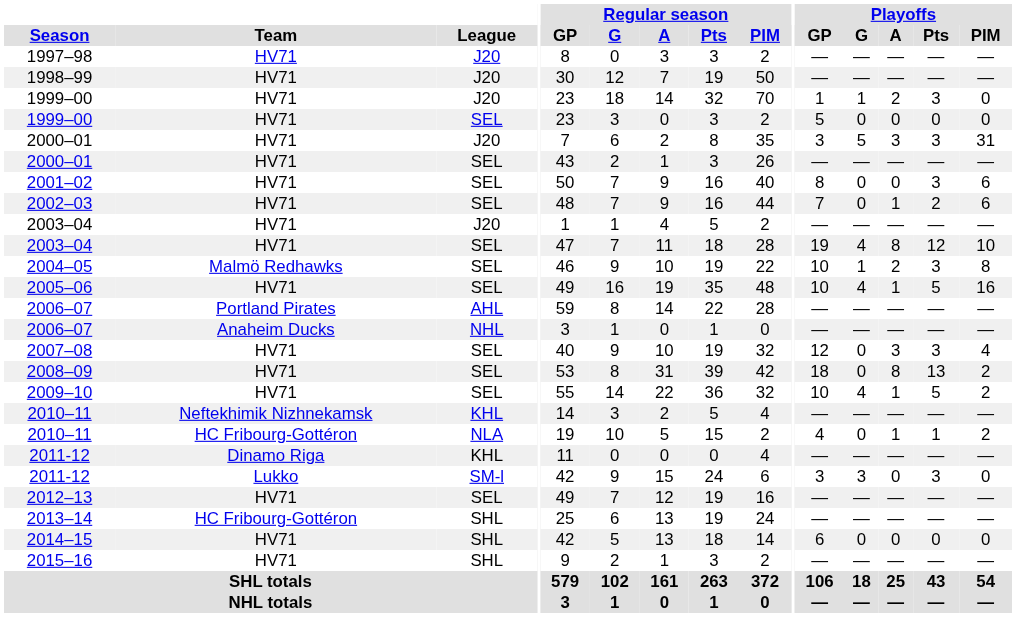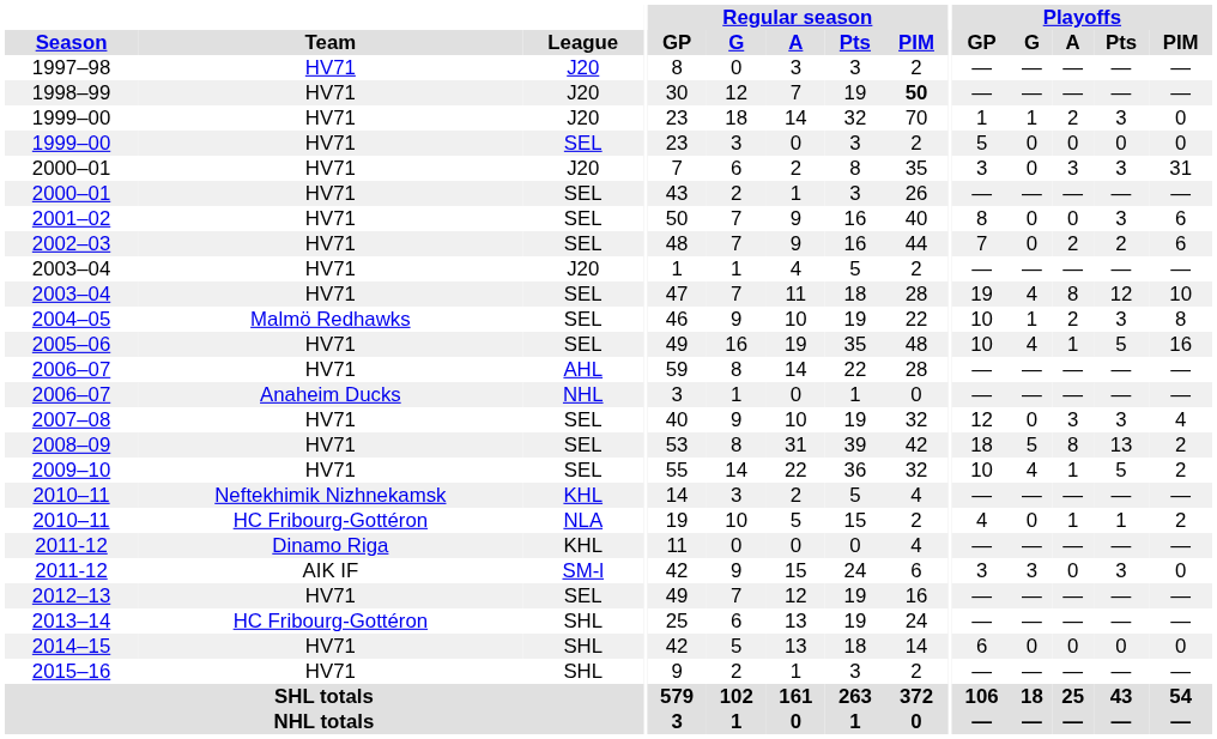1998–99 | Regular season / PIM: normal -> bold
2000–01 / J20 | Playoffs / G: 5 -> 0
2002–03 | Playoffs / A: 1 -> 2
2006–07 / AHL | Team: Portland Pirates -> HV71
2008–09 | Playoffs / G: 0 -> 5
2011-12 / SM-l | Team: Lukko -> AIK IF
